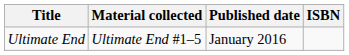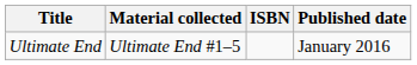columns swapped: Published date <-> ISBN
